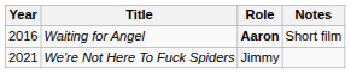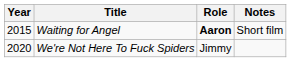Waiting for Angel | Year: 2016 -> 2015
We're Not Here To Fuck Spiders | Year: 2021 -> 2020
